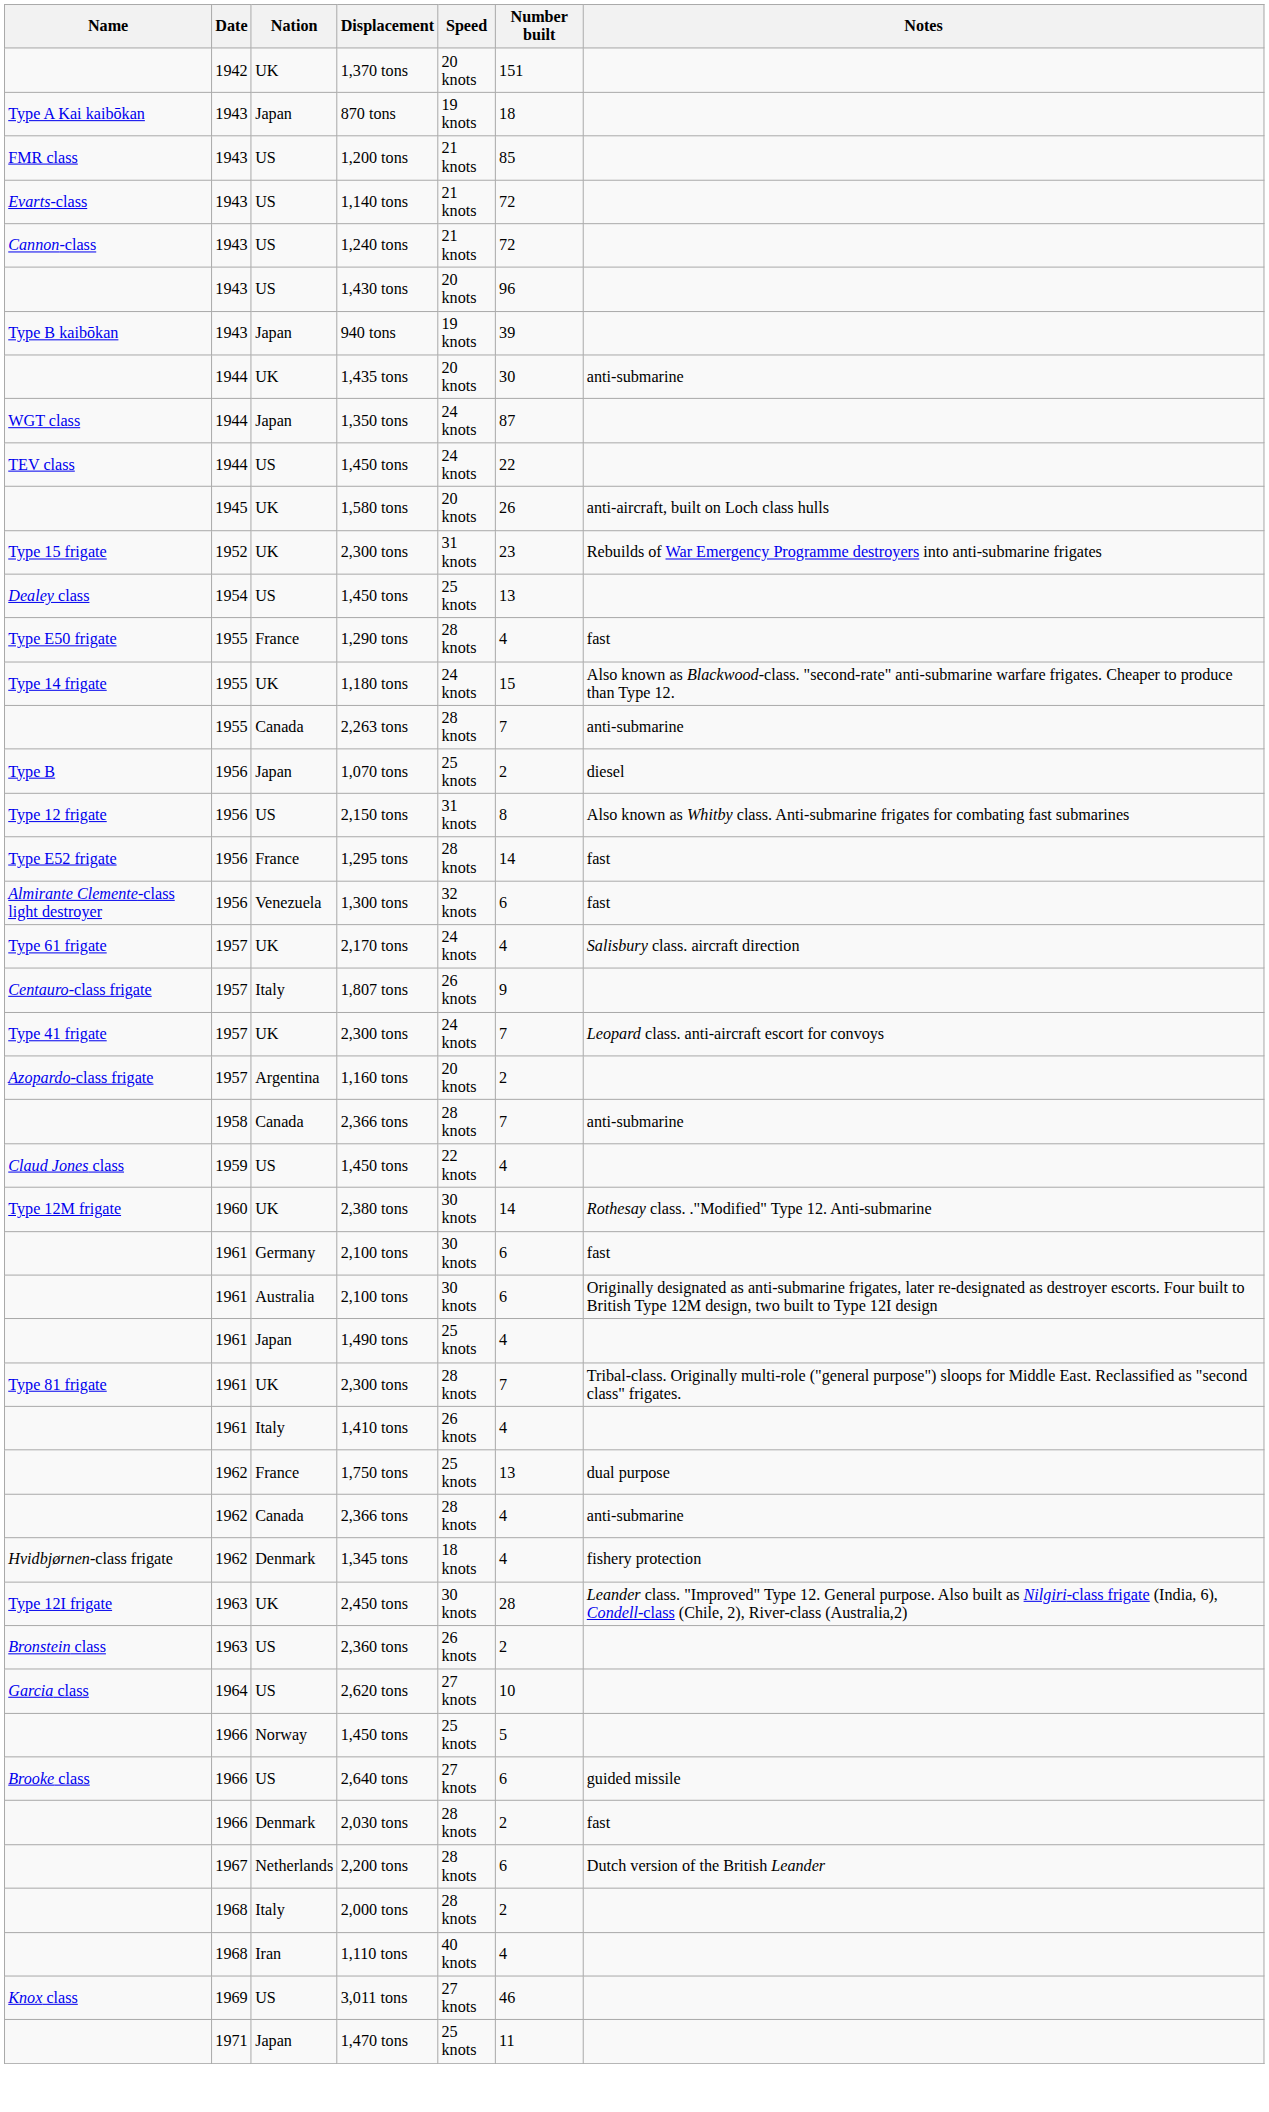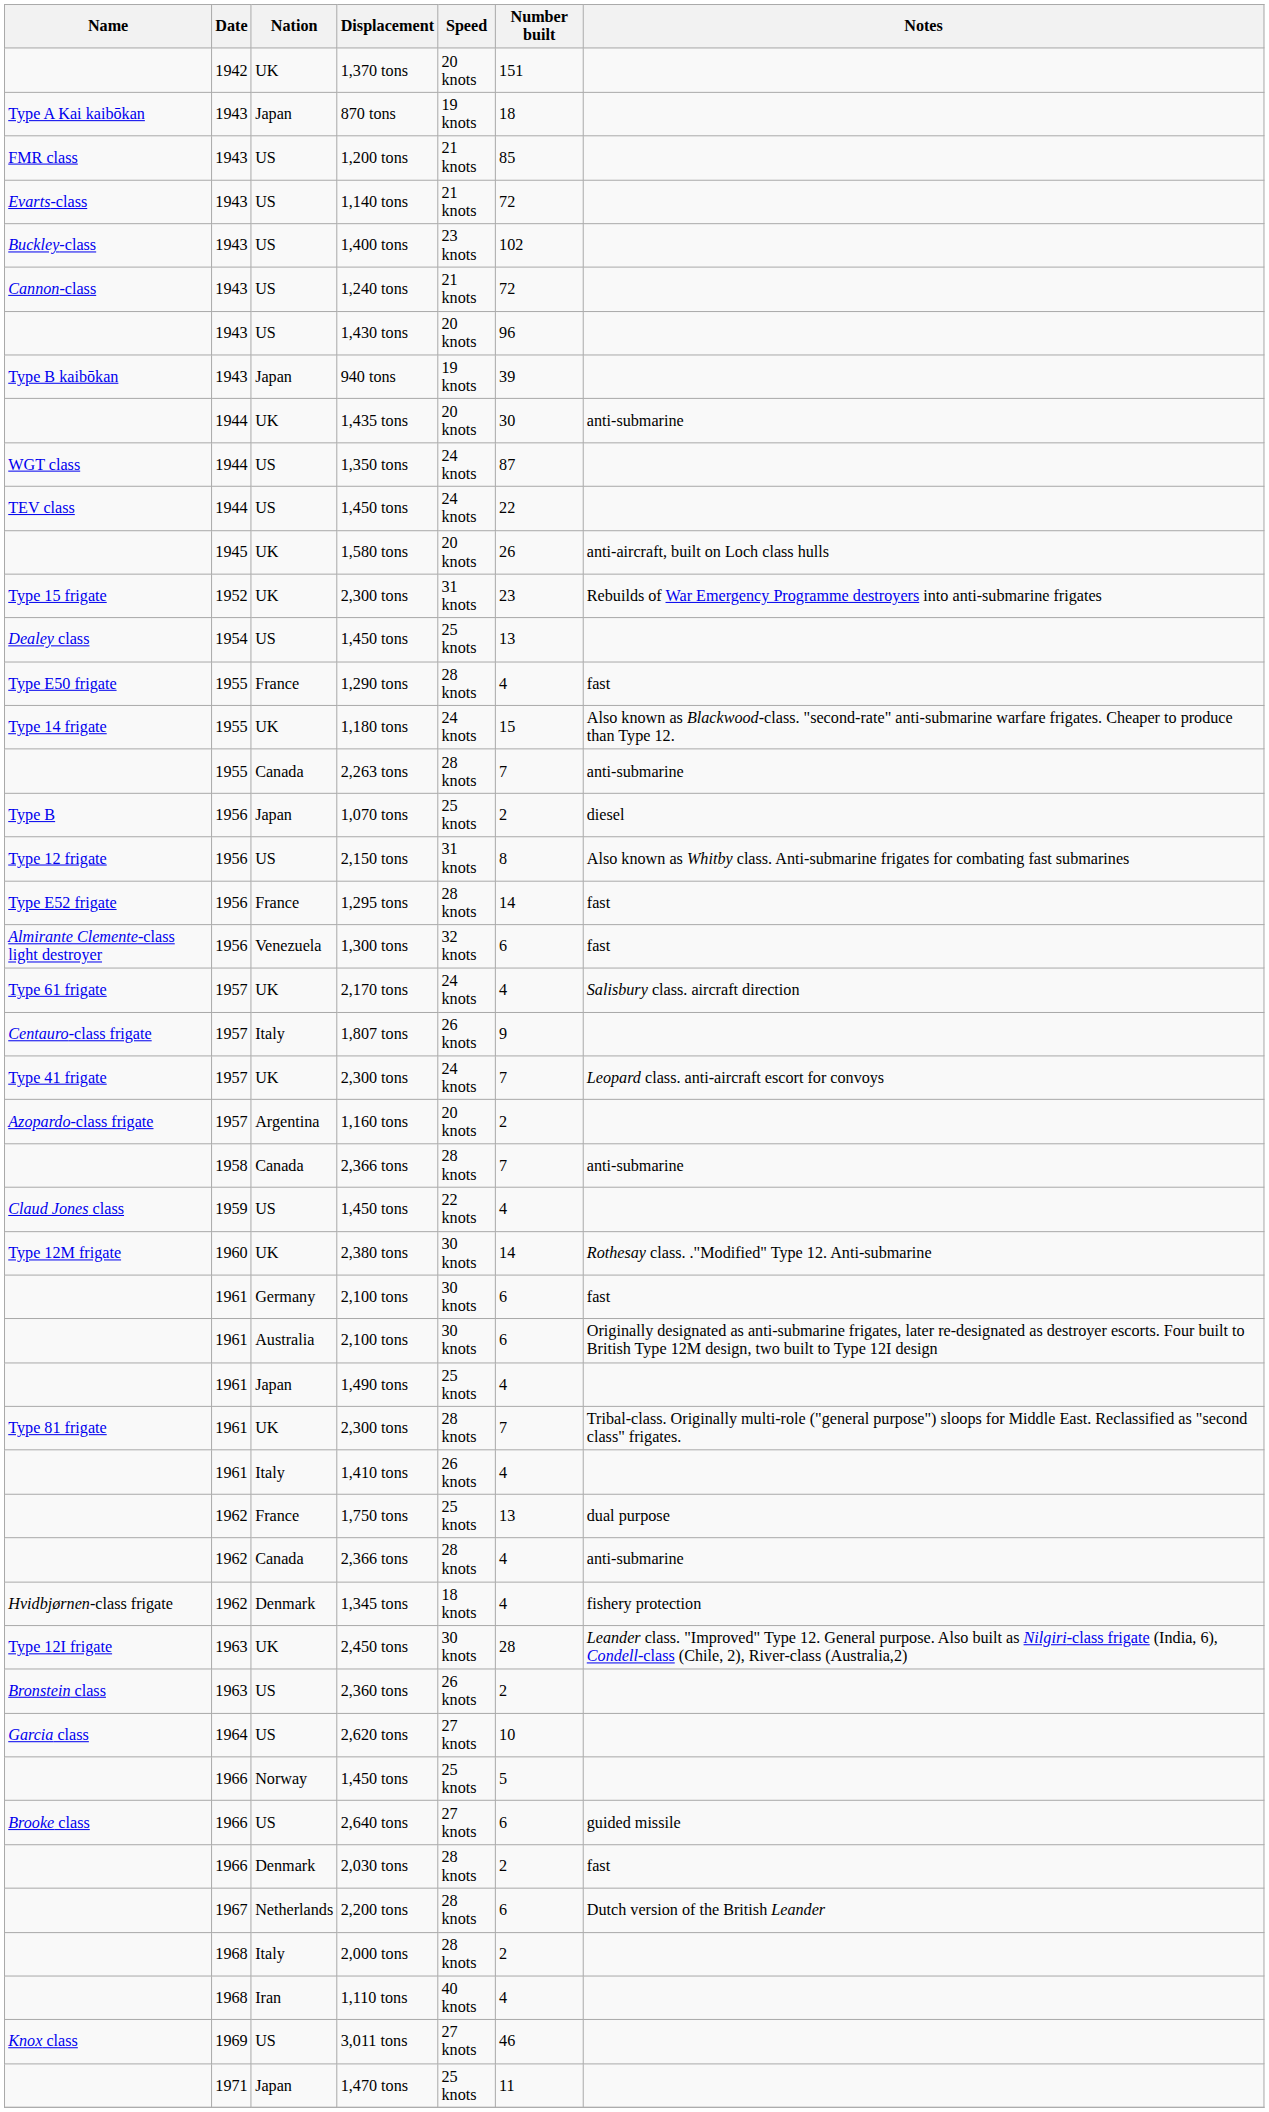+ row: Buckley-class | 1943 | US | 1,400 tons | 23 knots | 102
1,350 tons | Nation: Japan -> US
